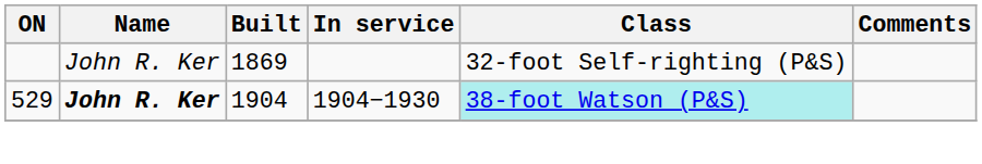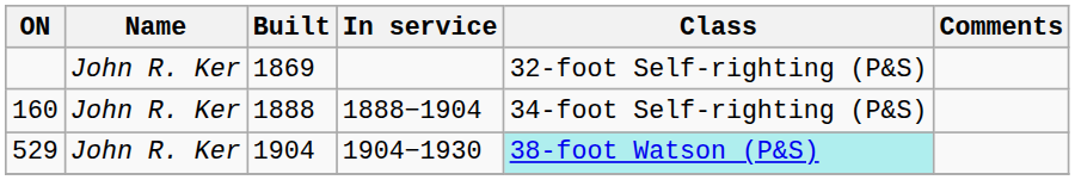+ row: 160 | John R. Ker | 1888 | 1888−1904 | 34-foot Self-righting (P&S)
529 | Name: bold -> normal
